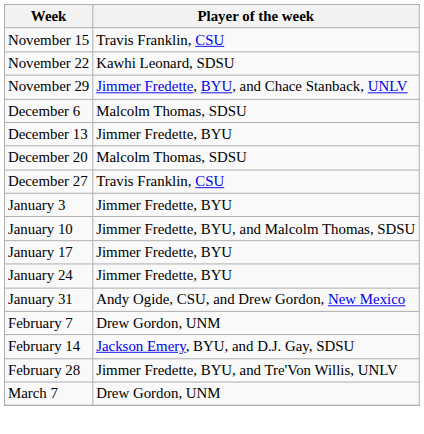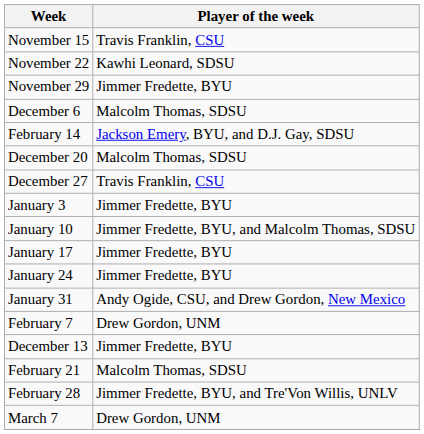November 29 | Player of the week: Jimmer Fredette, BYU, and Chace Stanback, UNLV -> Jimmer Fredette, BYU
rows swapped: December 13 <-> February 14
+ row: February 21 | Malcolm Thomas, SDSU
